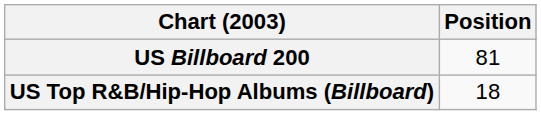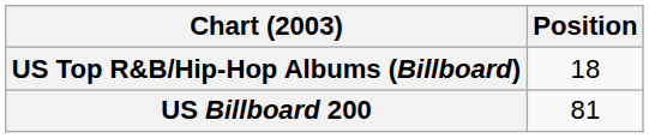rows swapped: US Billboard 200 <-> US Top R&B/Hip-Hop Albums (Billboard)
